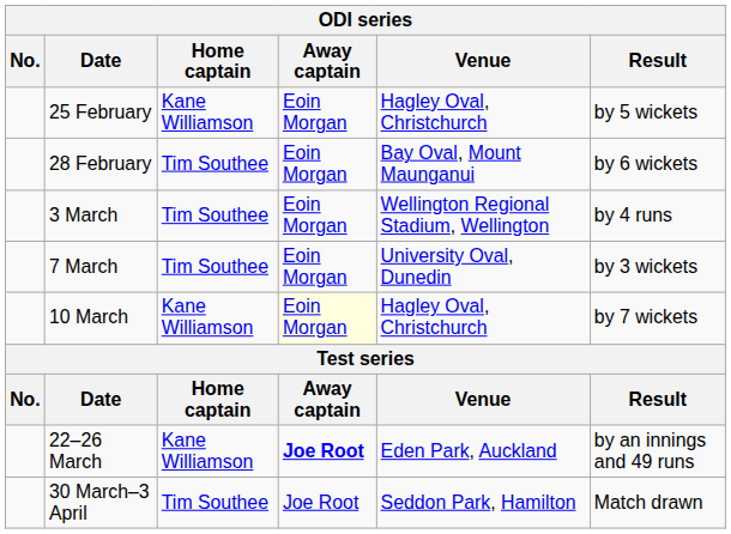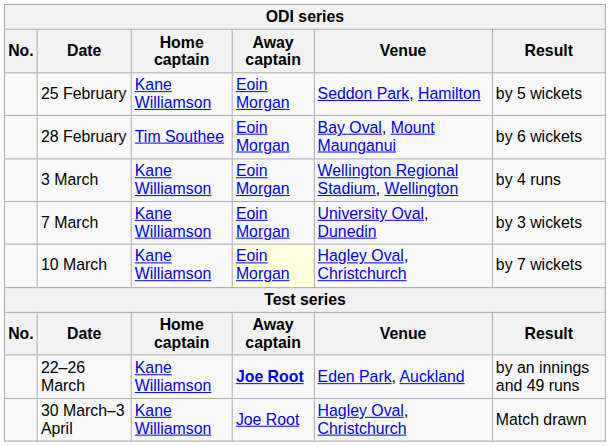25 February | Venue: Hagley Oval, Christchurch -> Seddon Park, Hamilton
3 March | Home captain: Tim Southee -> Kane Williamson
7 March | Home captain: Tim Southee -> Kane Williamson
30 March–3 April | Home captain: Tim Southee -> Kane Williamson
30 March–3 April | Venue: Seddon Park, Hamilton -> Hagley Oval, Christchurch
